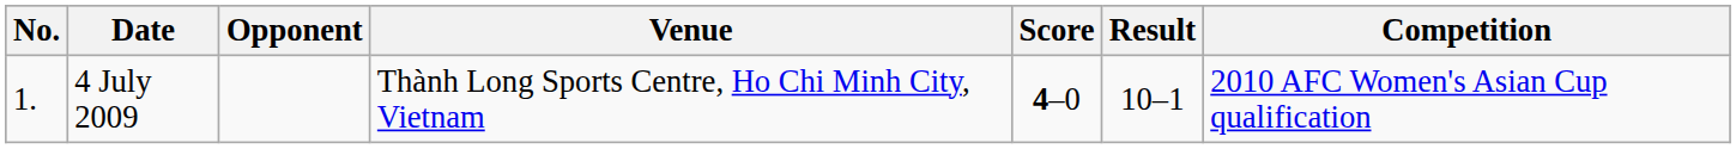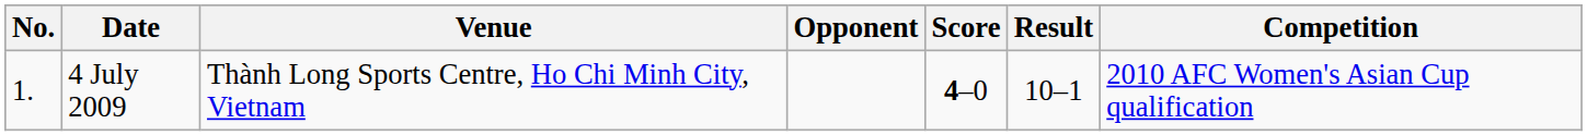columns swapped: Venue <-> Opponent
